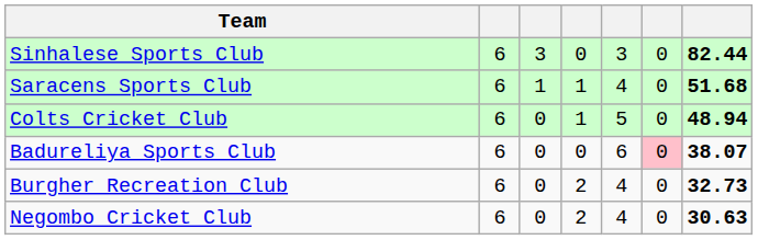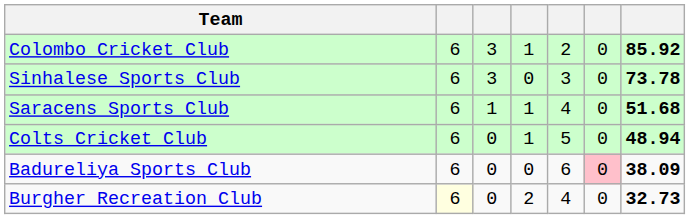+ row: Colombo Cricket Club | 6 | 3 | 1 | 2 | 0 | 85.92
Sinhalese Sports Club | column 7: 82.44 -> 73.78
Badureliya Sports Club | column 7: 38.07 -> 38.09
Burgher Recreation Club | column 2: no background -> lightyellow background
- row: Negombo Cricket Club | 6 | 0 | 2 | 4 | 0 | 30.63
